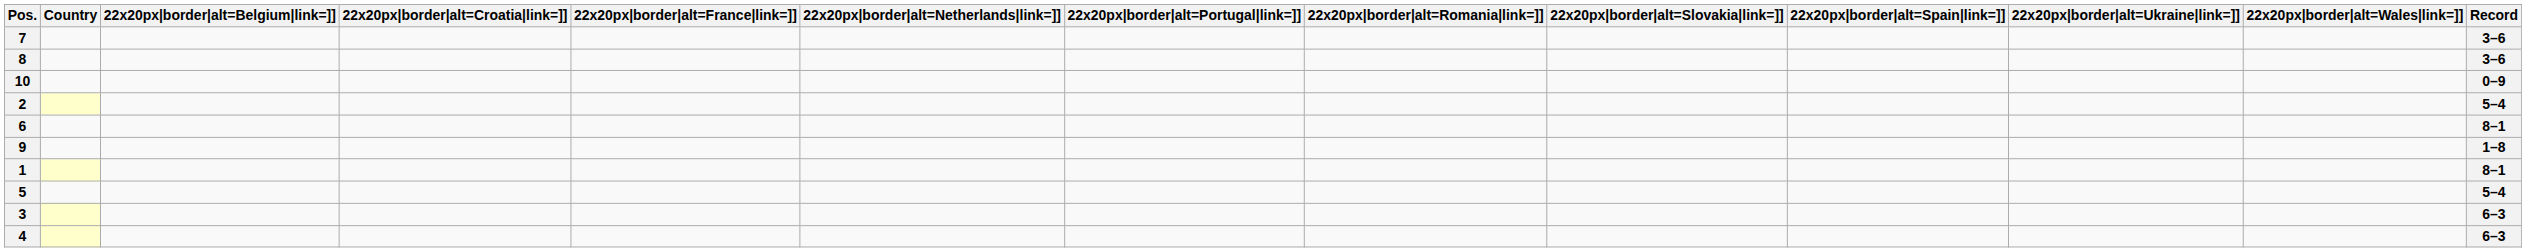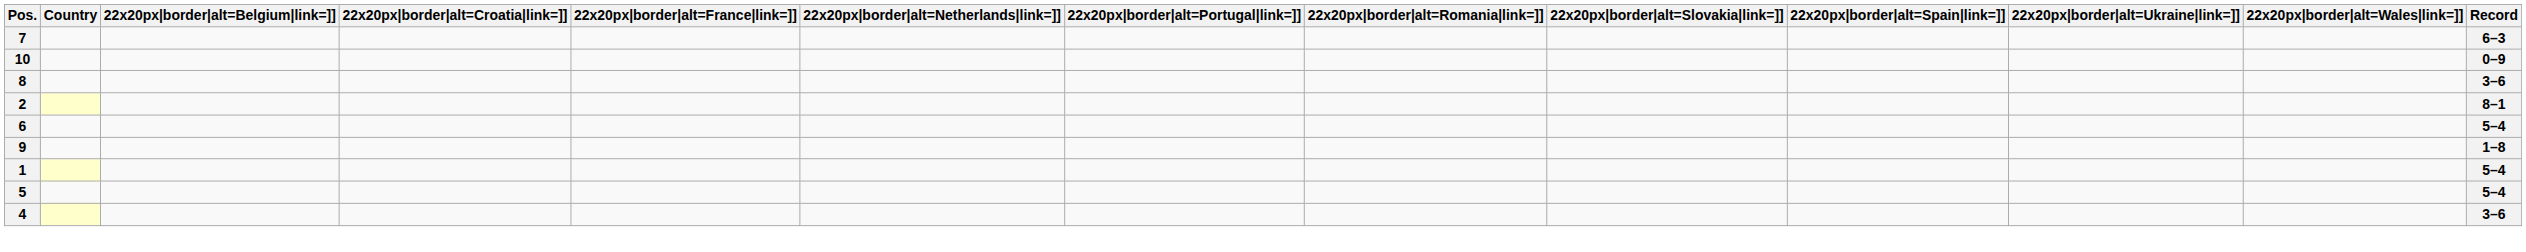7 | Record: 3–6 -> 6–3
rows swapped: 10 <-> 8
2 | Record: 5–4 -> 8–1
6 | Record: 8–1 -> 5–4
1 | Record: 8–1 -> 5–4
- row: 3 | 6–3
4 | Record: 6–3 -> 3–6
